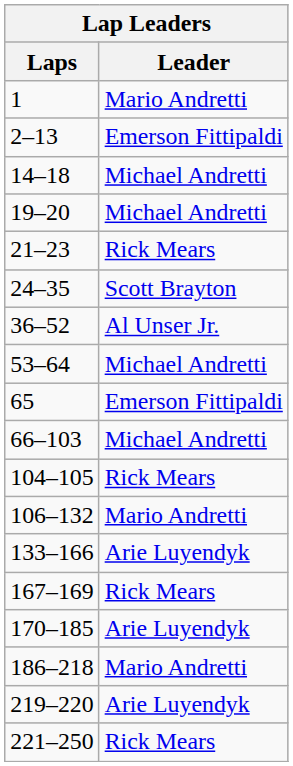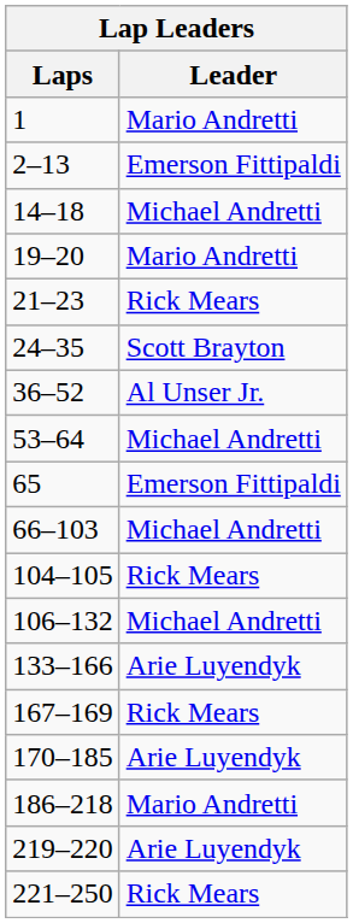19–20 | Leader: Michael Andretti -> Mario Andretti
106–132 | Leader: Mario Andretti -> Michael Andretti
